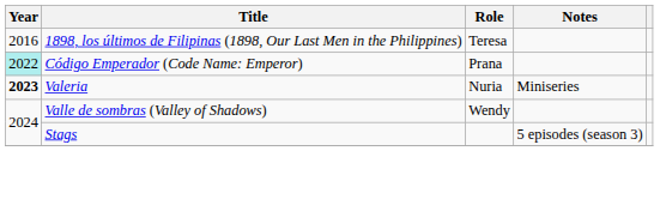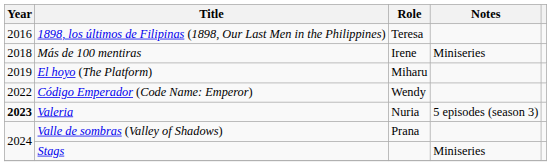+ row: 2018 | Más de 100 mentiras | Irene | Miniseries
+ row: 2019 | El hoyo (The Platform) | Miharu
Código Emperador (Code Name: Emperor) | Year: paleturquoise background -> no background
Código Emperador (Code Name: Emperor) | Role: Prana -> Wendy
Valeria | Notes: Miniseries -> 5 episodes (season 3)
Valle de sombras (Valley of Shadows) | Role: Wendy -> Prana
Stags | Notes: 5 episodes (season 3) -> Miniseries
